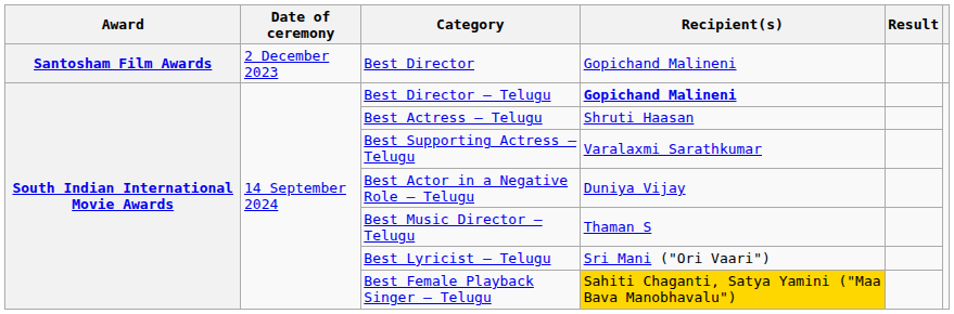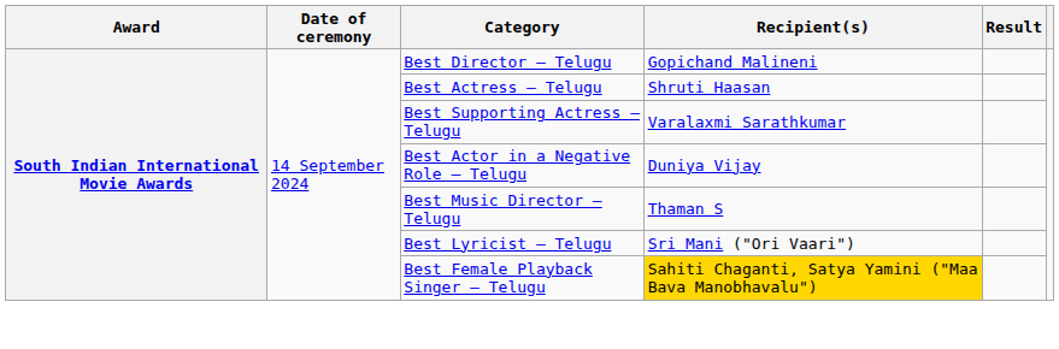- row: Santosham Film Awards | 2 December 2023 | Best Director | Gopichand Malineni
Best Director – Telugu | Recipient(s): bold -> normal
